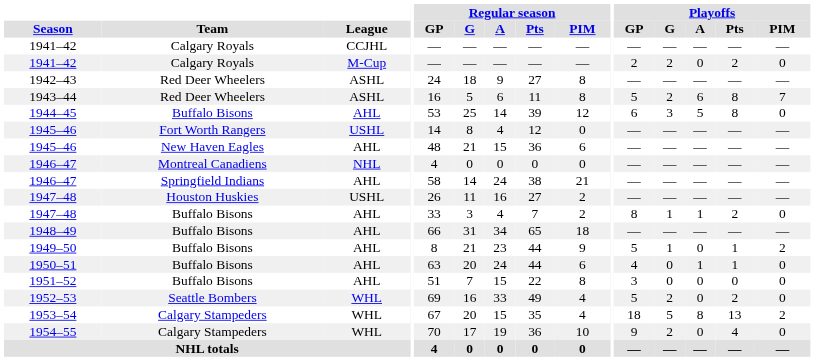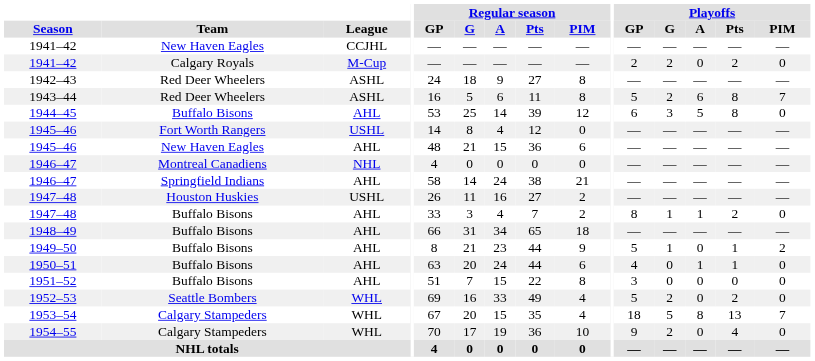1941–42 / CCJHL | Team: Calgary Royals -> New Haven Eagles
1953–54 | Playoffs / PIM: 2 -> 7
